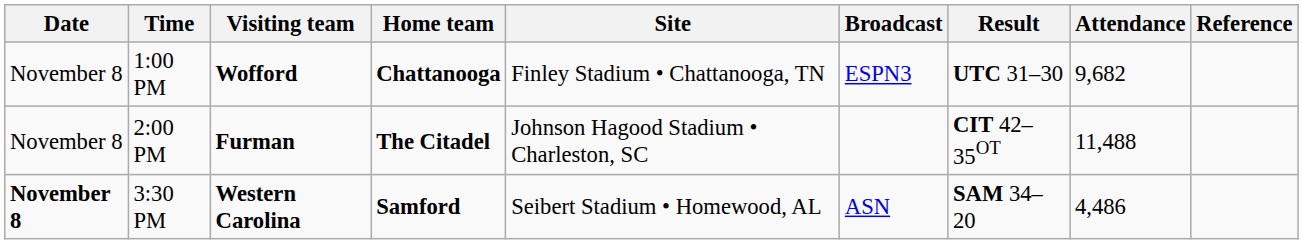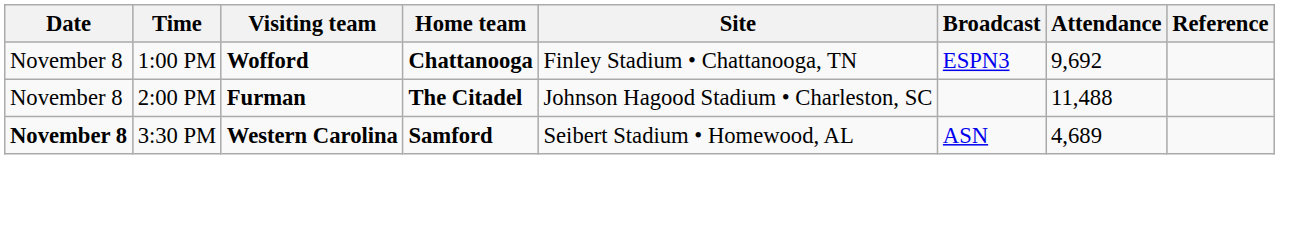- column: Result | UTC 31–30 | CIT 42–35OT | SAM 34–20
1:00 PM | Attendance: 9,682 -> 9,692
3:30 PM | Attendance: 4,486 -> 4,689
